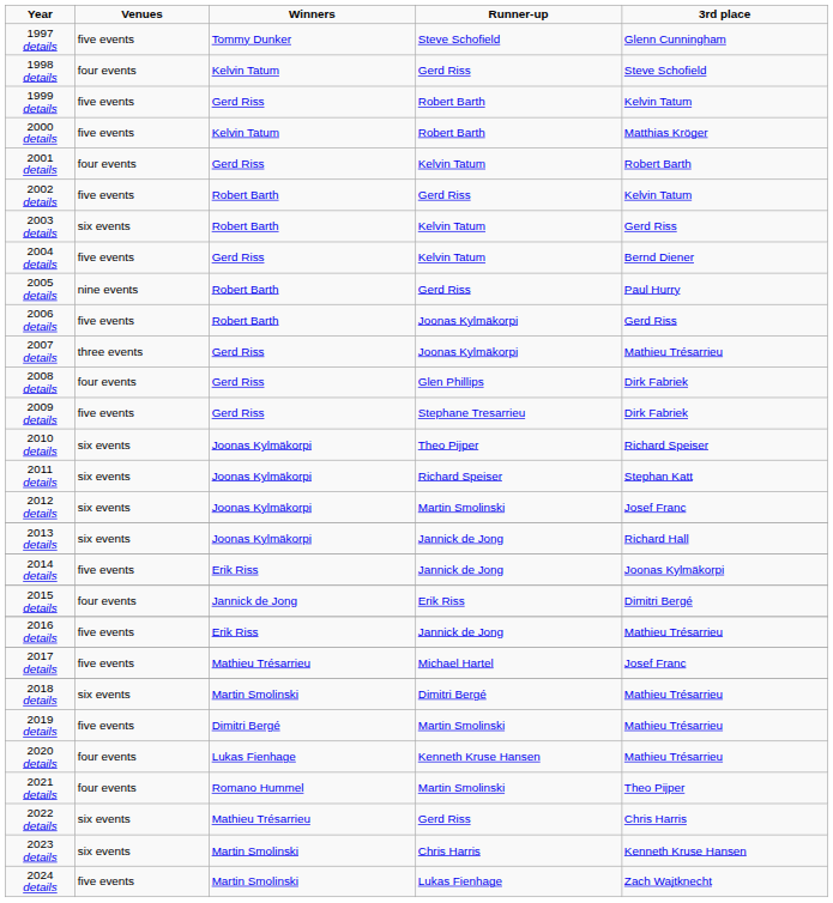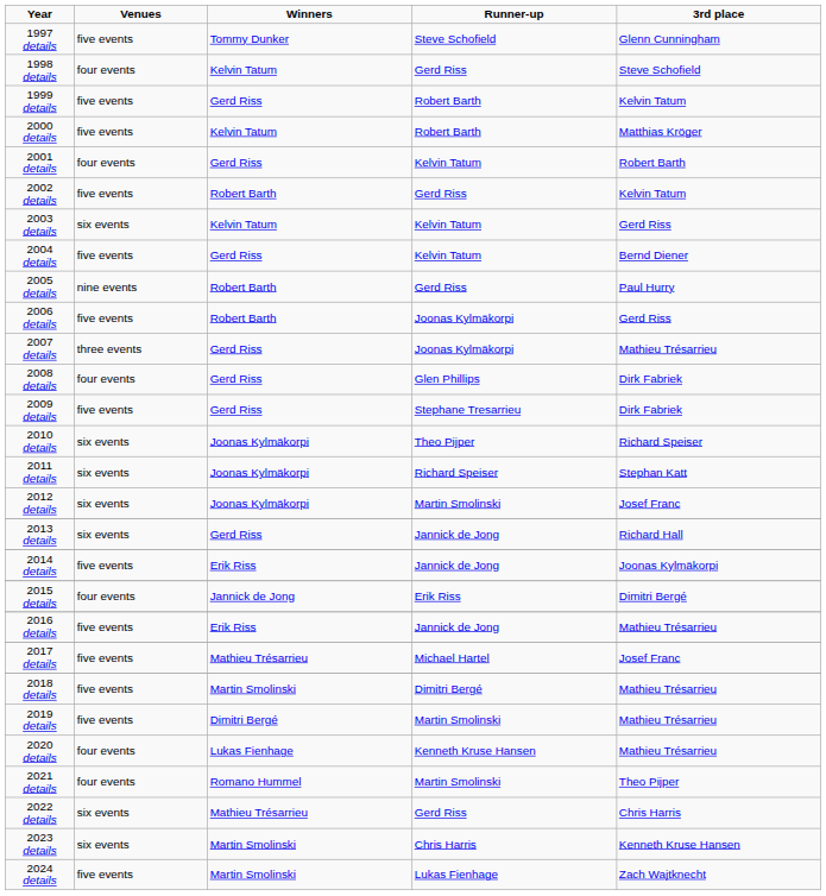2003 details | Winners: Robert Barth -> Kelvin Tatum
2013 details | Winners: Joonas Kylmäkorpi -> Gerd Riss
2018 details | Venues: six events -> five events
